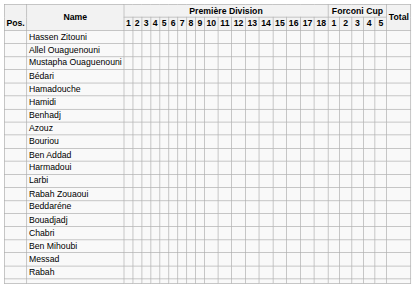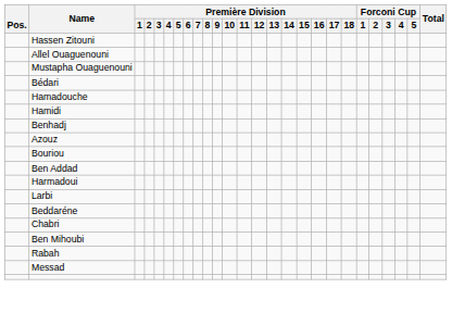- row: Rabah Zouaoui
- row: Bouadjadj
rows swapped: Rabah <-> Messad
